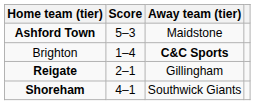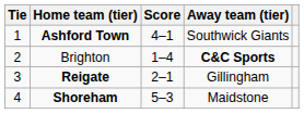+ column: Tie | 1 | 2 | 3 | 4
Ashford Town | Score: 5–3 -> 4–1
Ashford Town | Away team (tier): Maidstone -> Southwick Giants
Shoreham | Score: 4–1 -> 5–3
Shoreham | Away team (tier): Southwick Giants -> Maidstone
